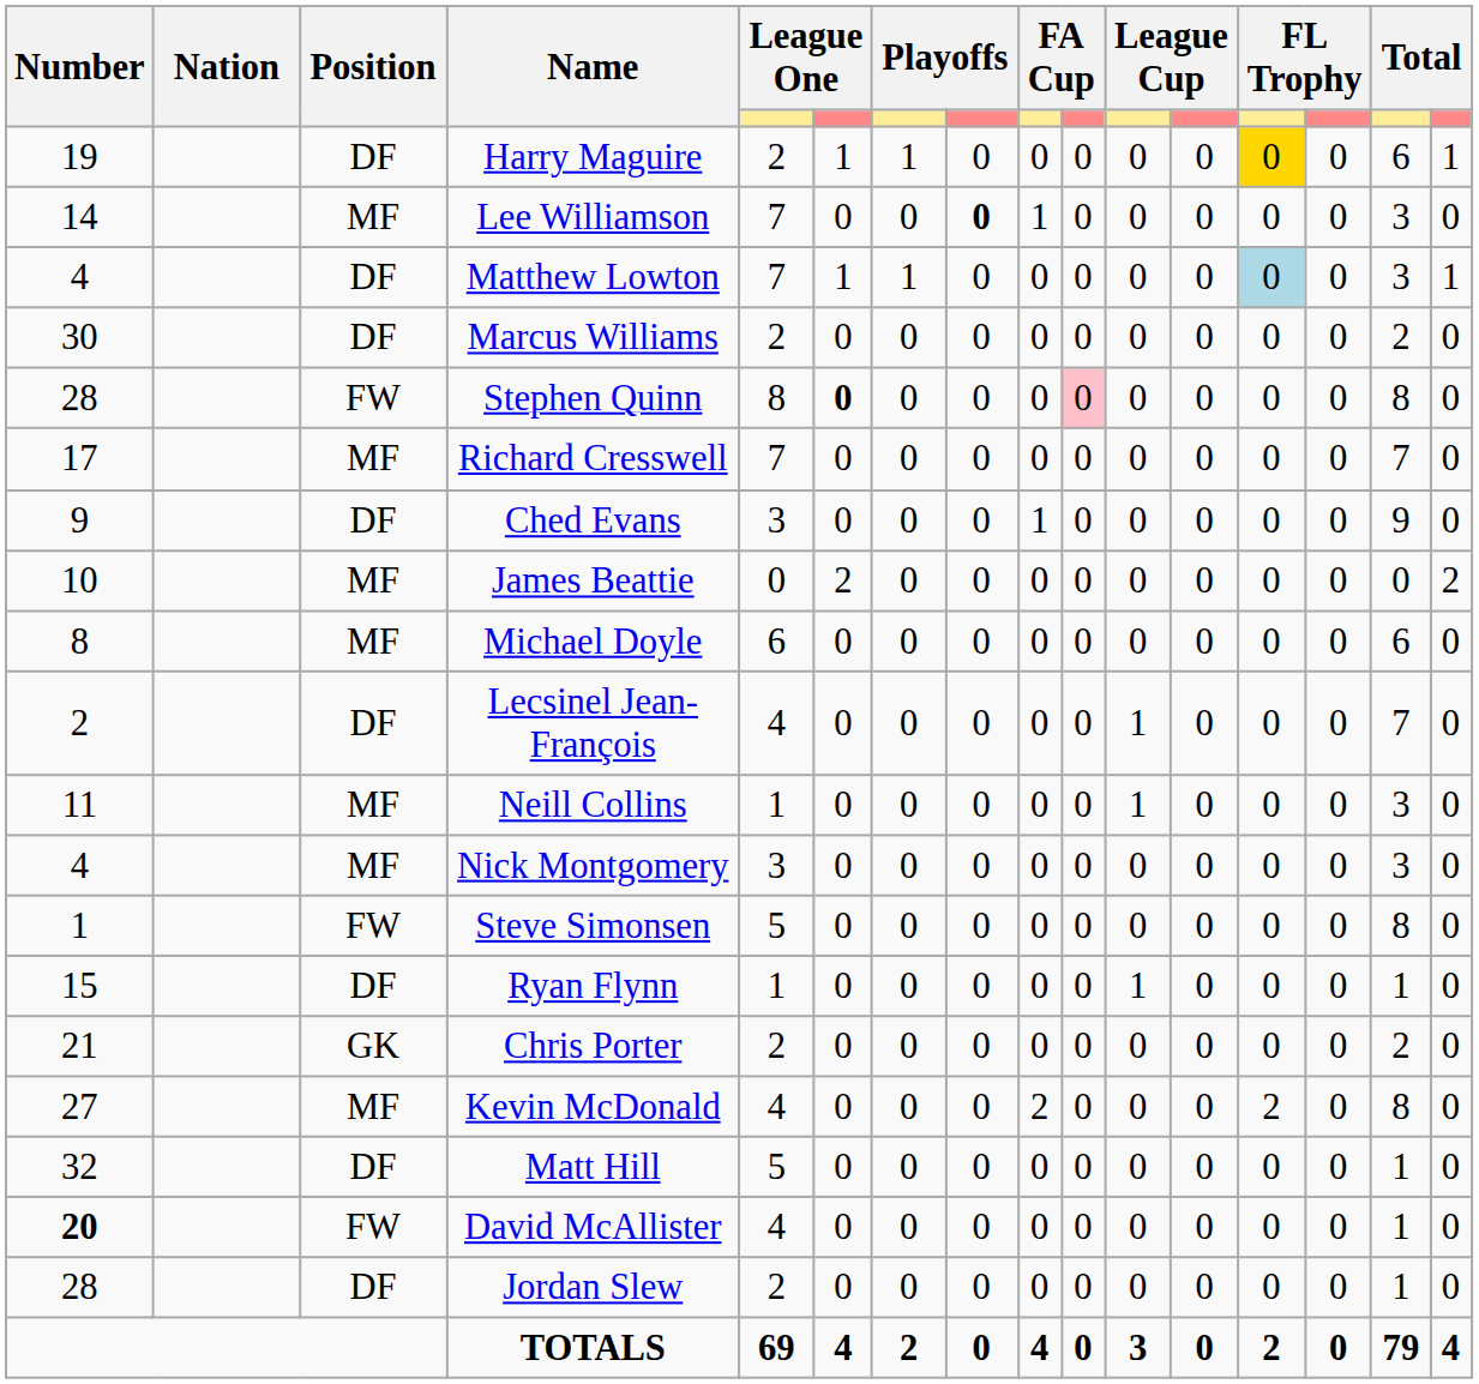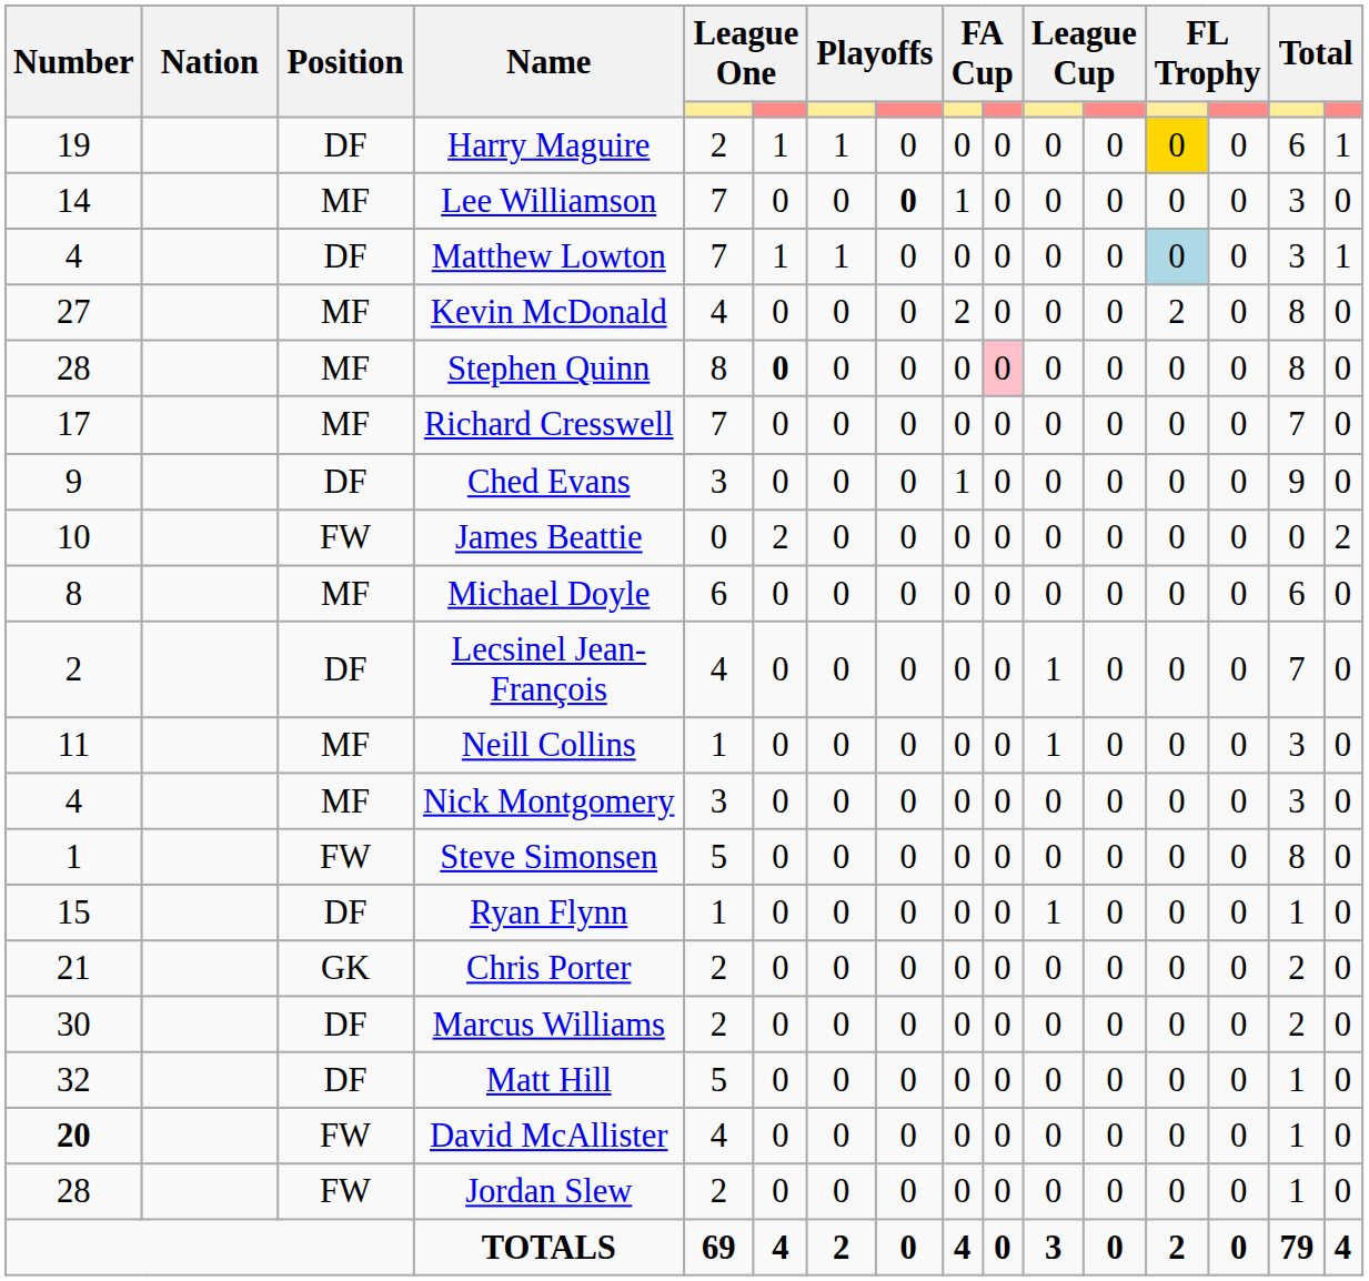rows swapped: Kevin McDonald <-> Marcus Williams
Stephen Quinn | Position: FW -> MF
James Beattie | Position: MF -> FW
Jordan Slew | Position: DF -> FW
